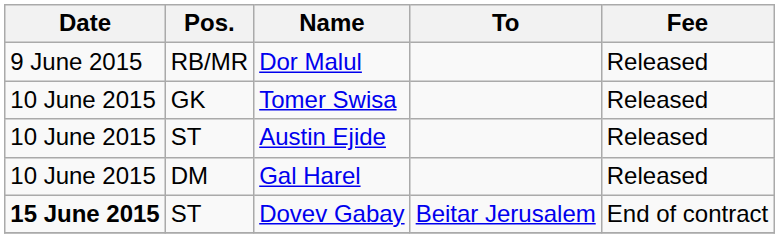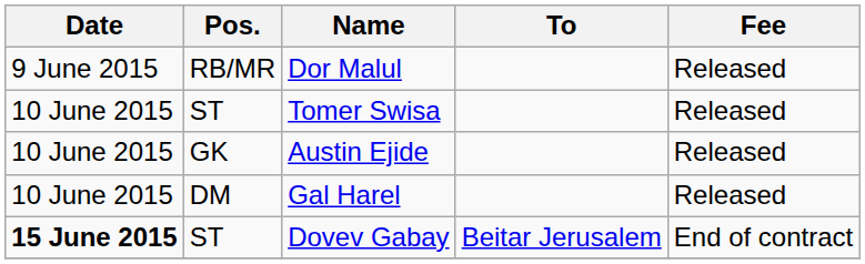Tomer Swisa | Pos.: GK -> ST
Austin Ejide | Pos.: ST -> GK
